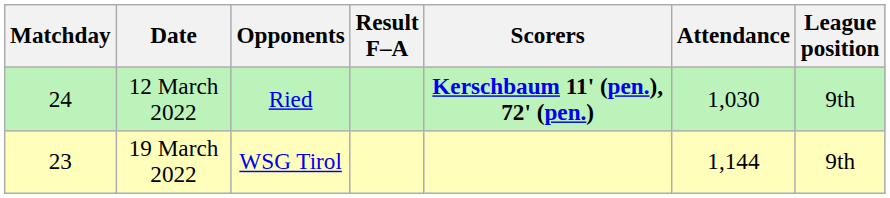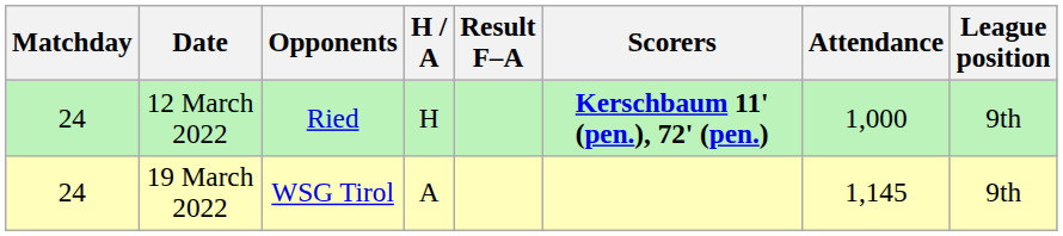+ column: H / A | H | A
12 March 2022 | Attendance: 1,030 -> 1,000
19 March 2022 | Matchday: 23 -> 24
19 March 2022 | Attendance: 1,144 -> 1,145
